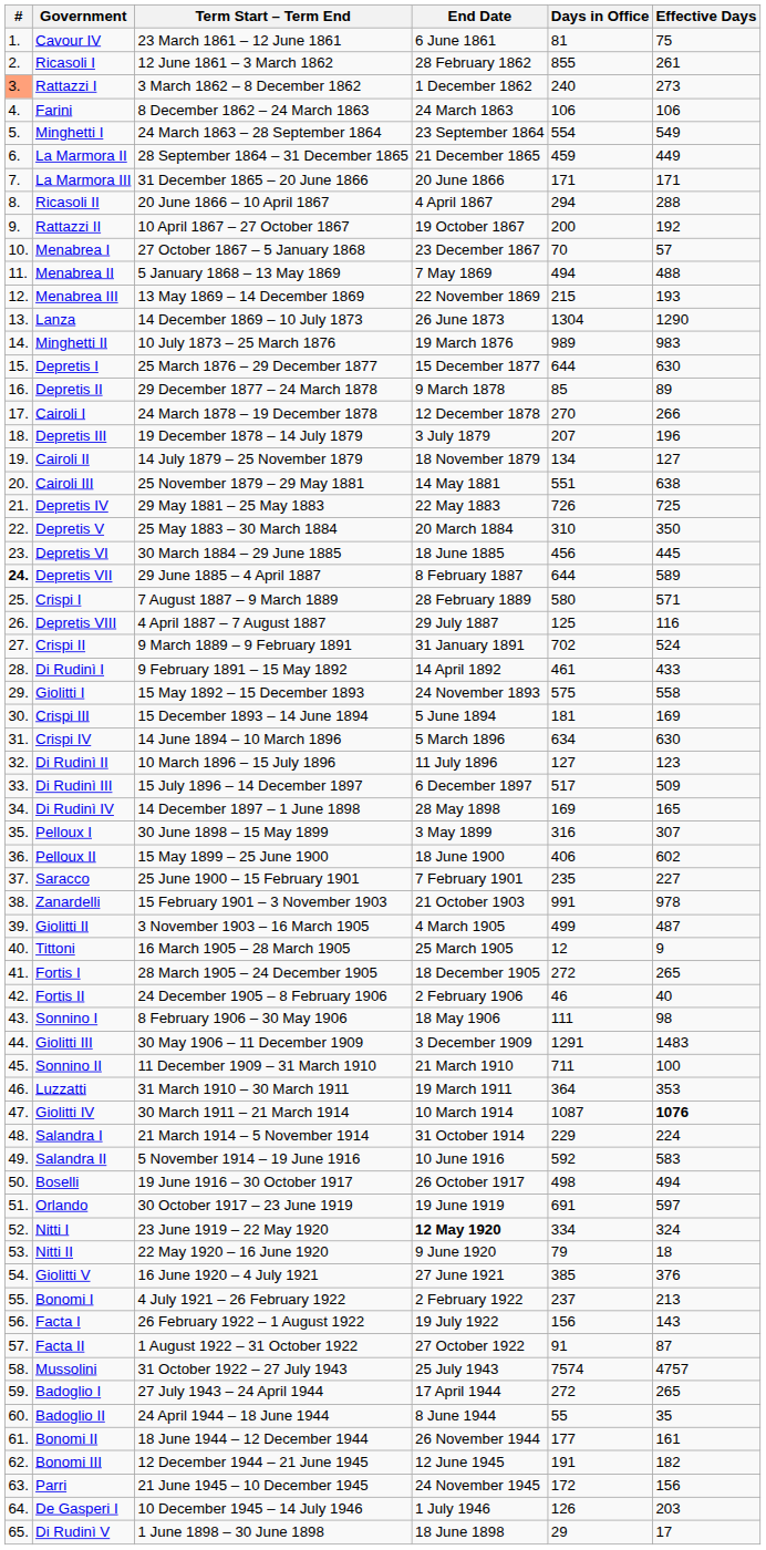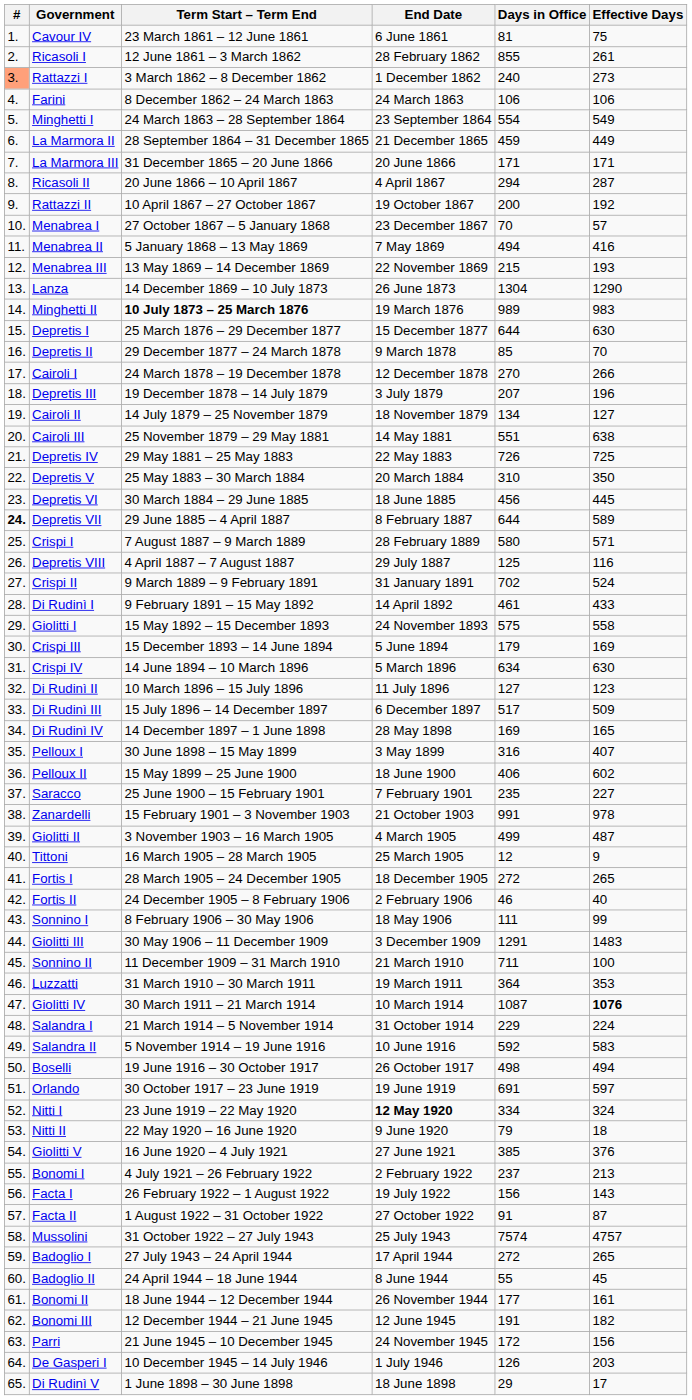Ricasoli II | Effective Days: 288 -> 287
Menabrea II | Effective Days: 488 -> 416
Minghetti II | Term Start – Term End: normal -> bold
Depretis II | Effective Days: 89 -> 70
Crispi III | Days in Office: 181 -> 179
Pelloux I | Effective Days: 307 -> 407
Sonnino I | Effective Days: 98 -> 99
Badoglio II | Effective Days: 35 -> 45
